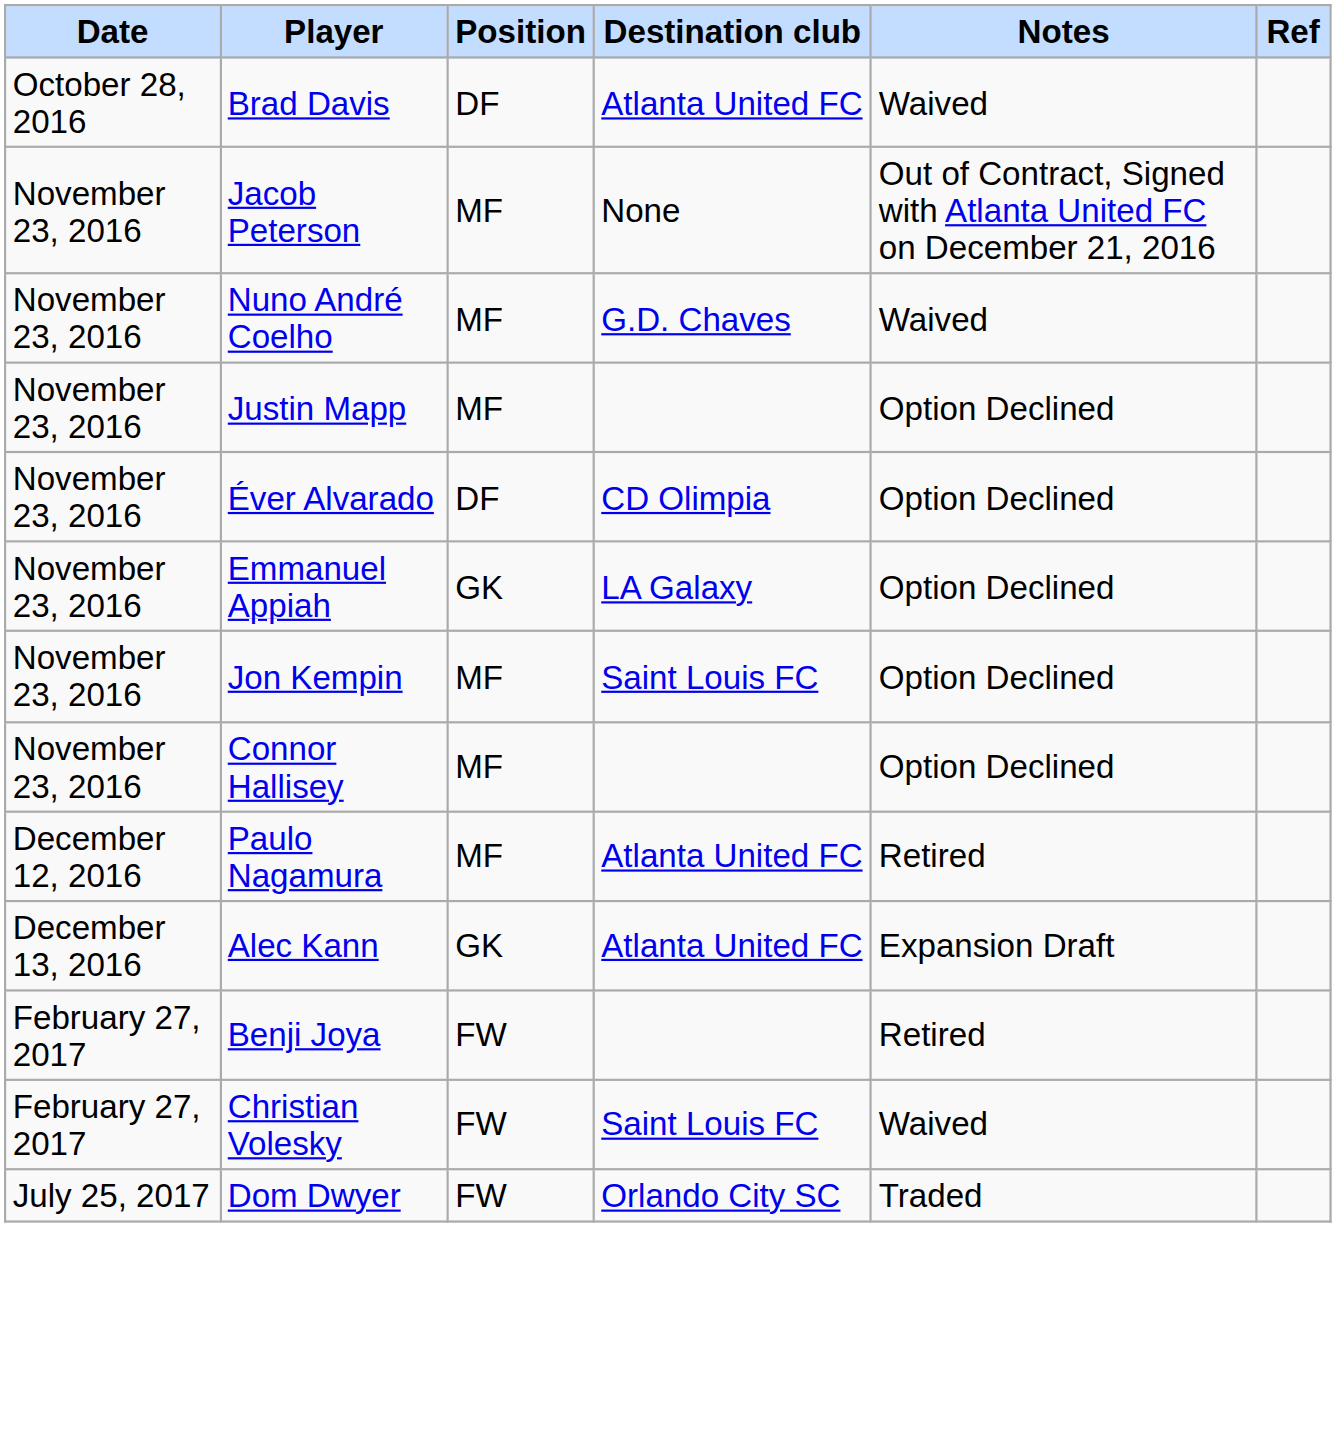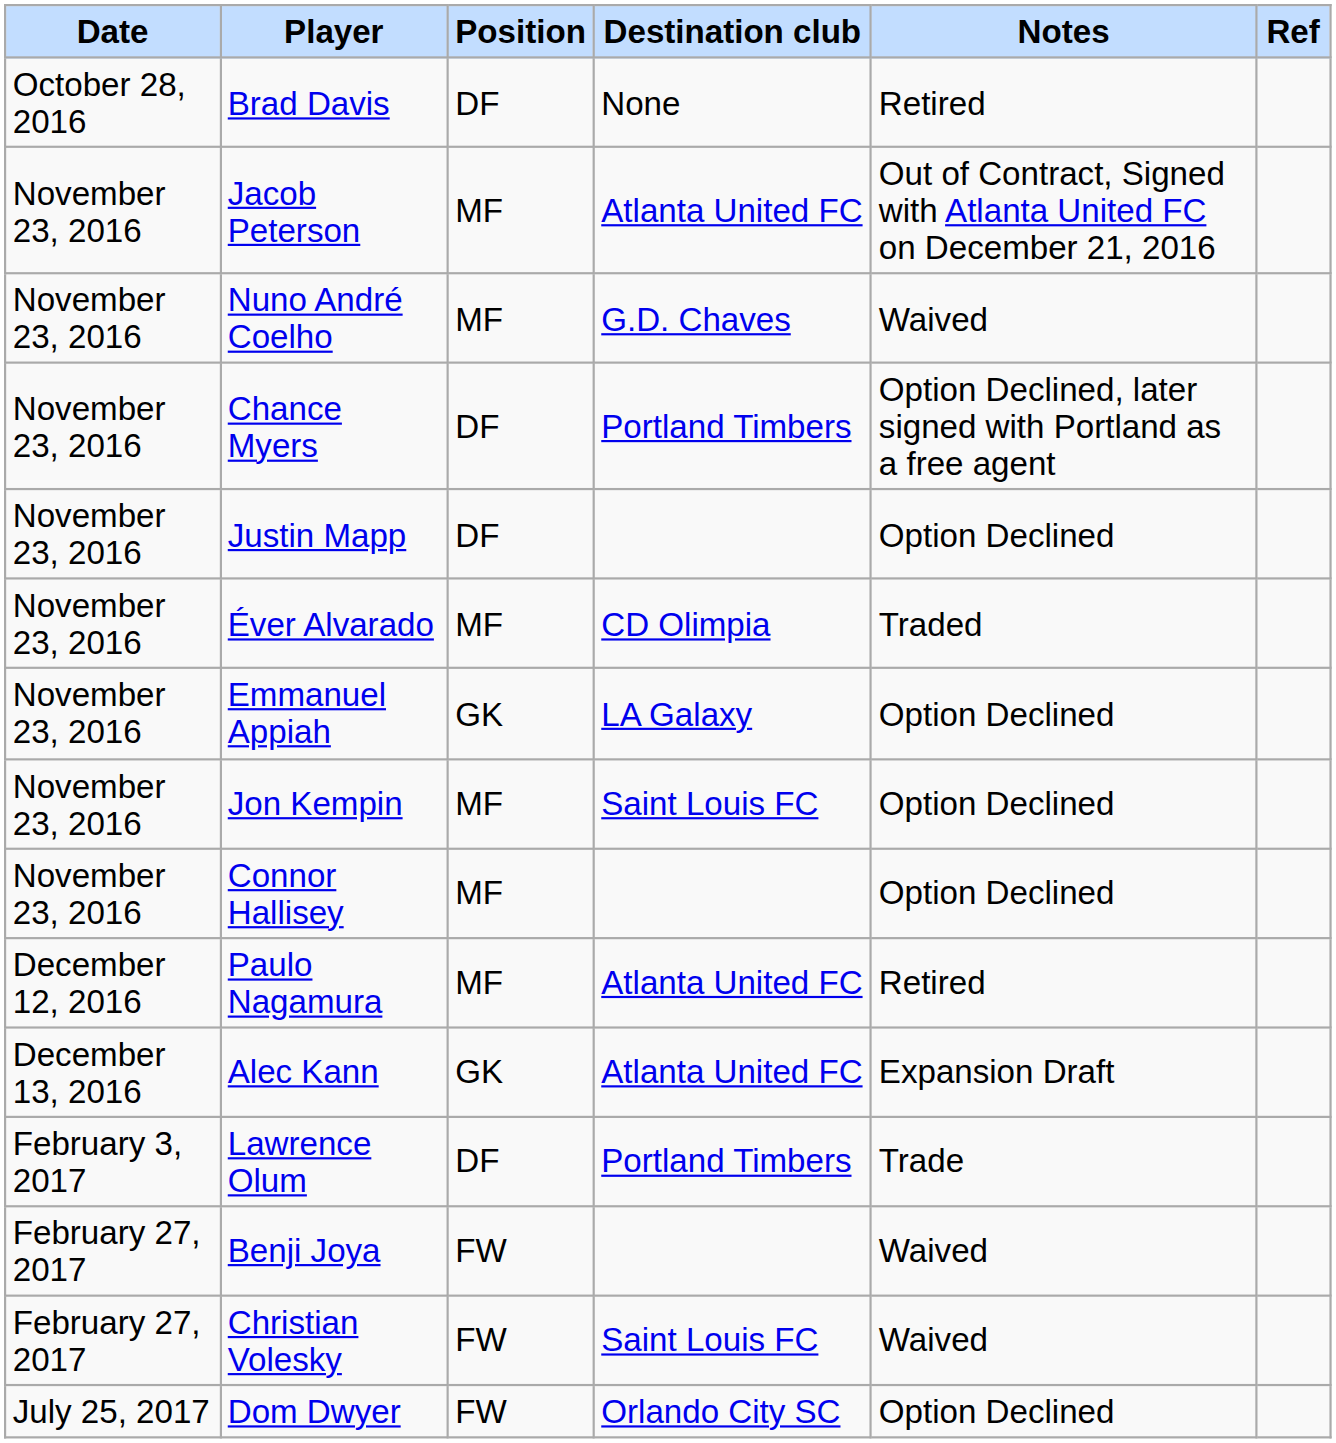Brad Davis | Destination club: Atlanta United FC -> None
Brad Davis | Notes: Waived -> Retired
Jacob Peterson | Destination club: None -> Atlanta United FC
+ row: November 23, 2016 | Chance Myers | DF | Portland Timbers | Option Declined, later signed with Portland as a free agent
Justin Mapp | Position: MF -> DF
Éver Alvarado | Position: DF -> MF
Éver Alvarado | Notes: Option Declined -> Traded
+ row: February 3, 2017 | Lawrence Olum | DF | Portland Timbers | Trade
Benji Joya | Notes: Retired -> Waived
Dom Dwyer | Notes: Traded -> Option Declined
